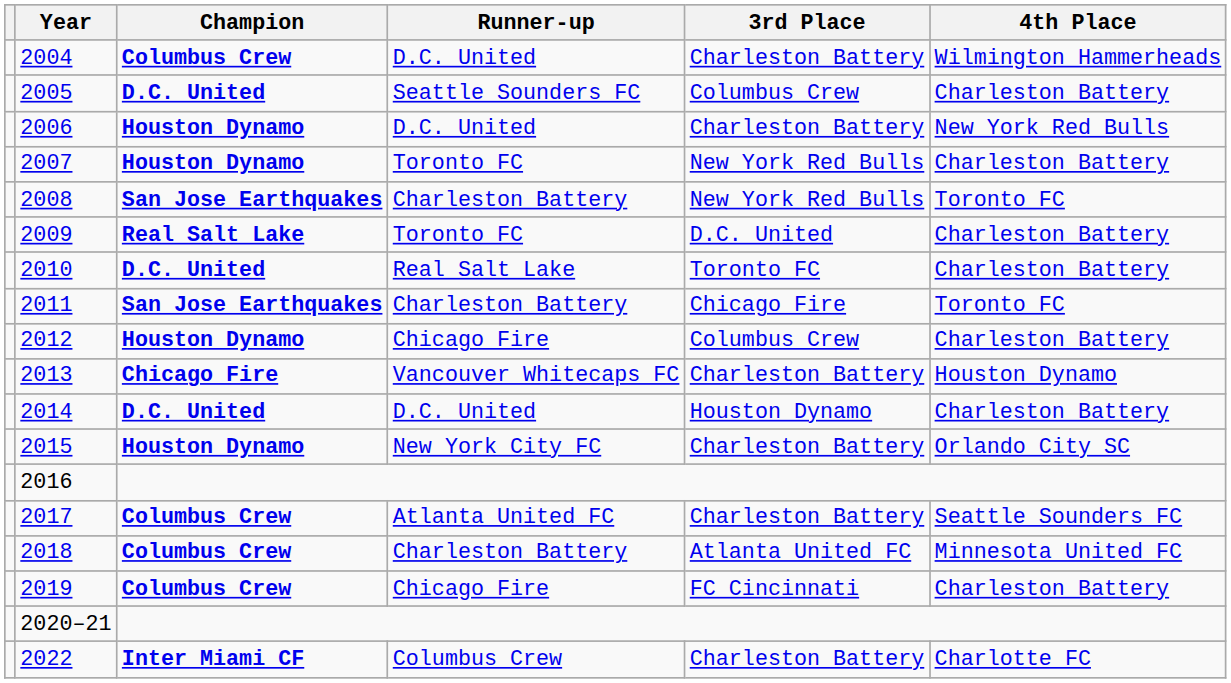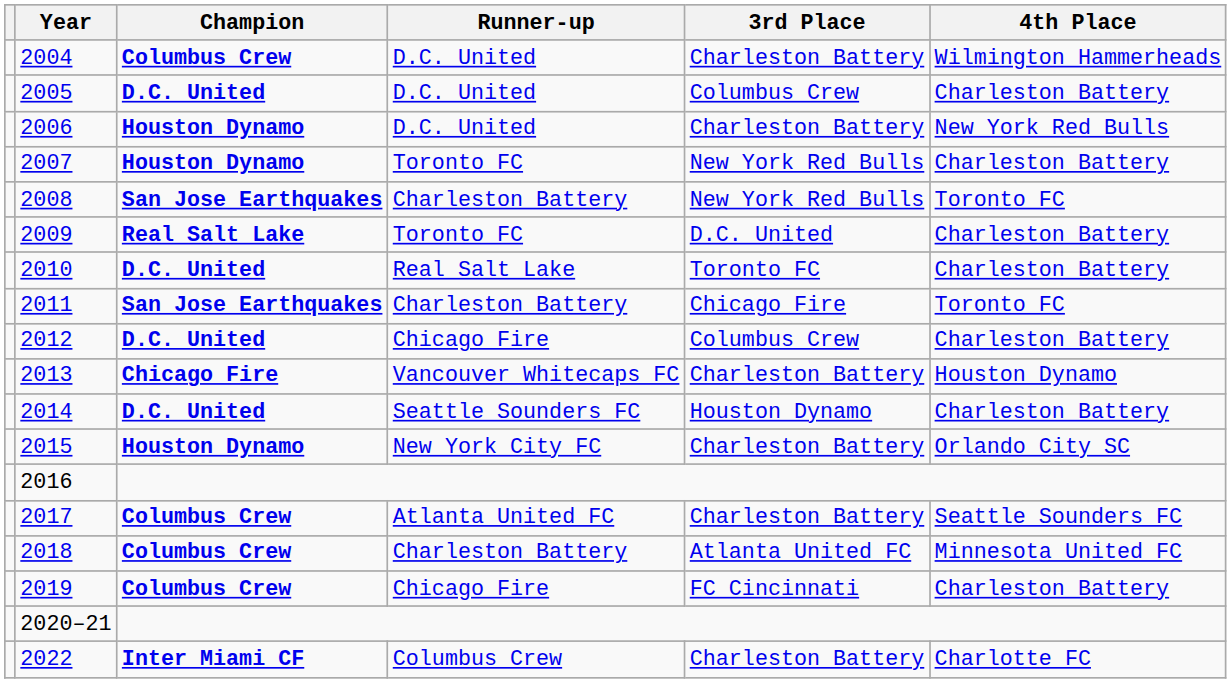2005 | Runner-up: Seattle Sounders FC -> D.C. United
2012 | Champion: Houston Dynamo -> D.C. United
2014 | Runner-up: D.C. United -> Seattle Sounders FC
